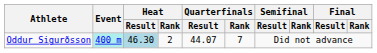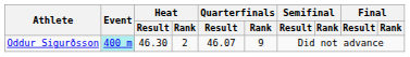Oddur Sigurðsson | Heat / Result: lightblue background -> no background
Oddur Sigurðsson | Quarterfinals / Result: 44.07 -> 46.07
Oddur Sigurðsson | Quarterfinals / Rank: 7 -> 9
